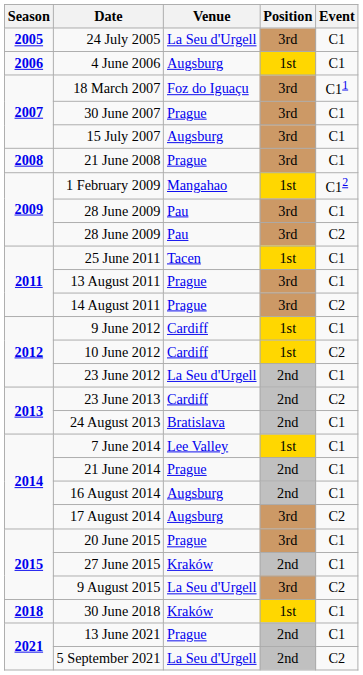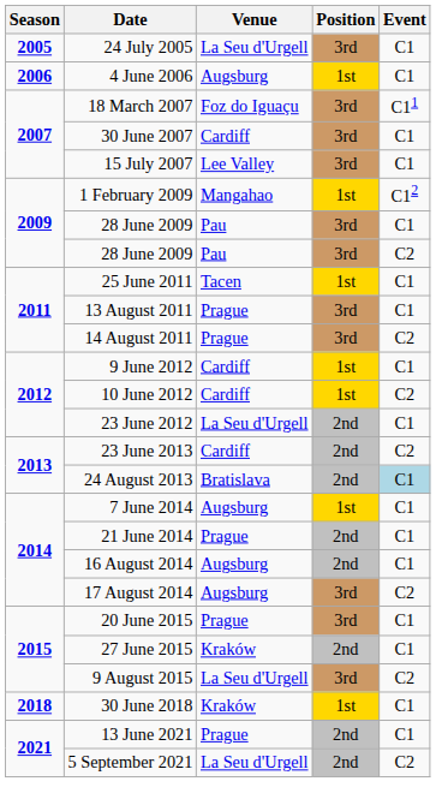30 June 2007 | Venue: Prague -> Cardiff
15 July 2007 | Venue: Augsburg -> Lee Valley
- row: 2008 | 21 June 2008 | Prague | 3rd | C1
24 August 2013 | Event: no background -> lightblue background
7 June 2014 | Venue: Lee Valley -> Augsburg
